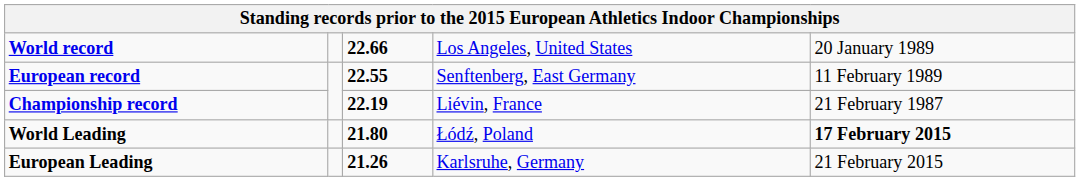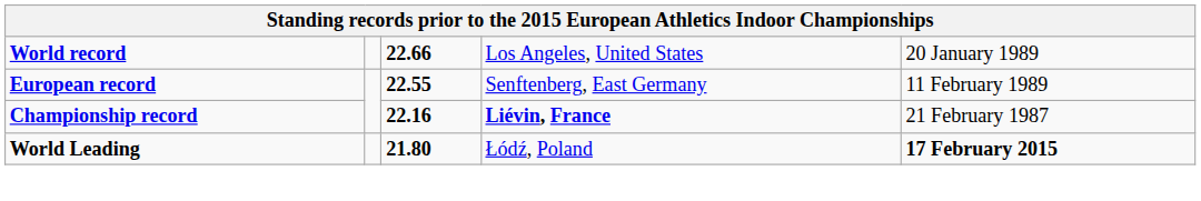Championship record | column 3: 22.19 -> 22.16
Championship record | column 4: normal -> bold
- row: European Leading | 21.26 | Karlsruhe, Germany | 21 February 2015
